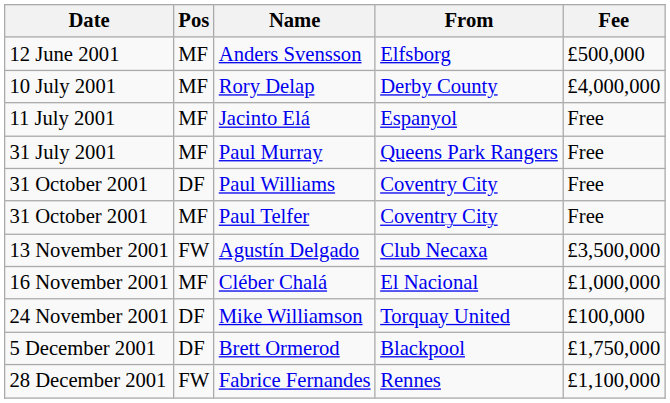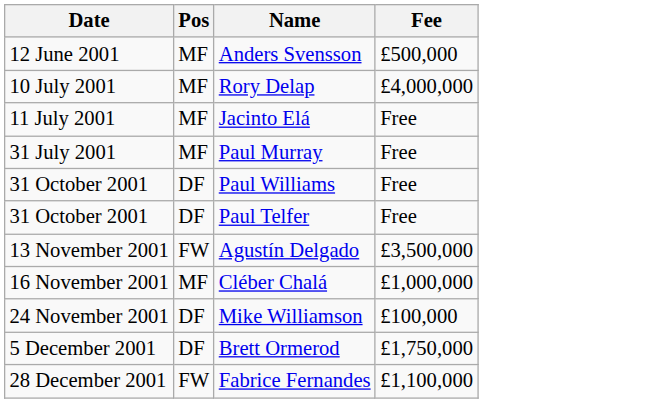- column: From | Elfsborg | Derby County | Espanyol | Queens Park Rangers | Coventry City | Coventry City | Club Necaxa | El Nacional | Torquay United | Blackpool | Rennes
Paul Telfer | Pos: MF -> DF
